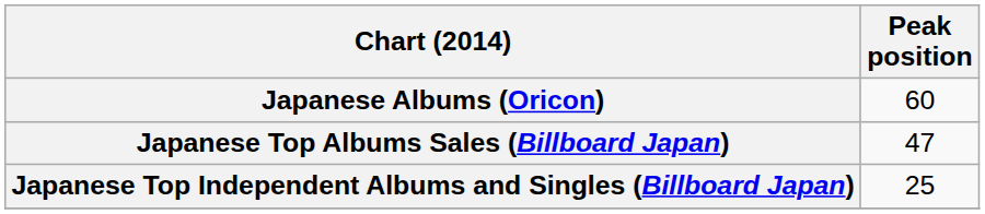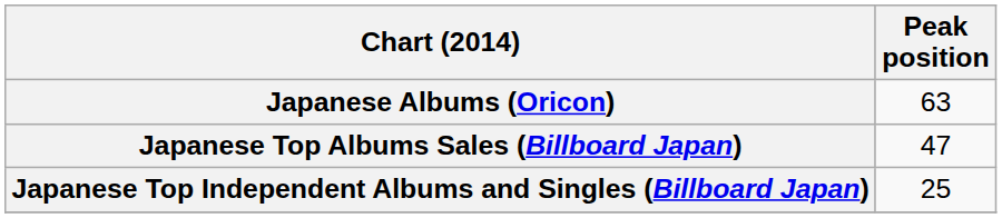Japanese Albums (Oricon) | Peak position: 60 -> 63
